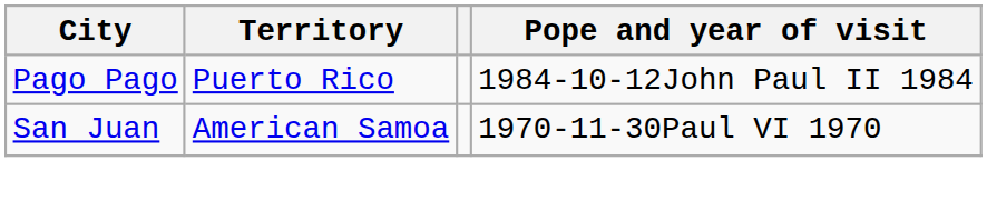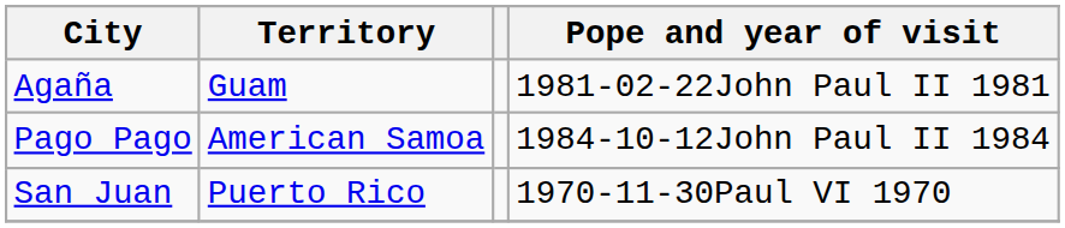+ row: Agaña | Guam | 1981-02-22John Paul II 1981
Pago Pago | Territory: Puerto Rico -> American Samoa
San Juan | Territory: American Samoa -> Puerto Rico
